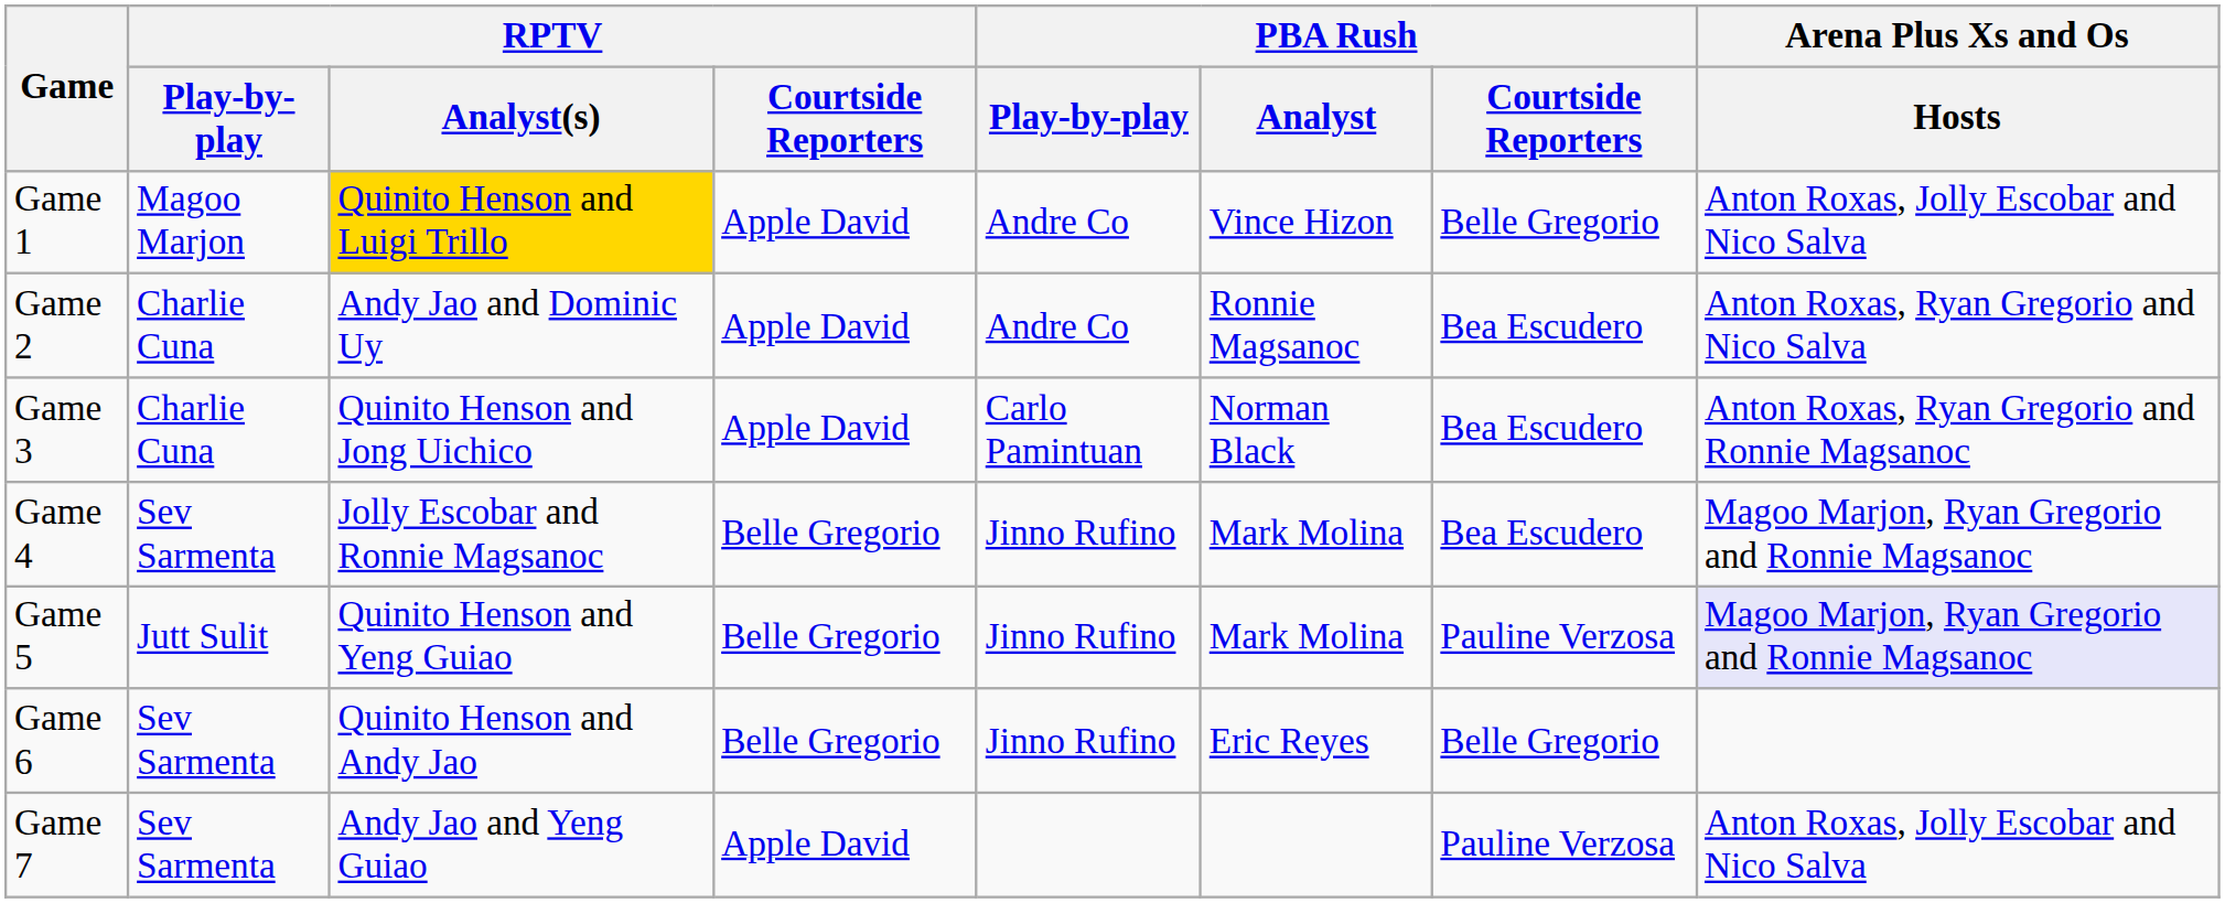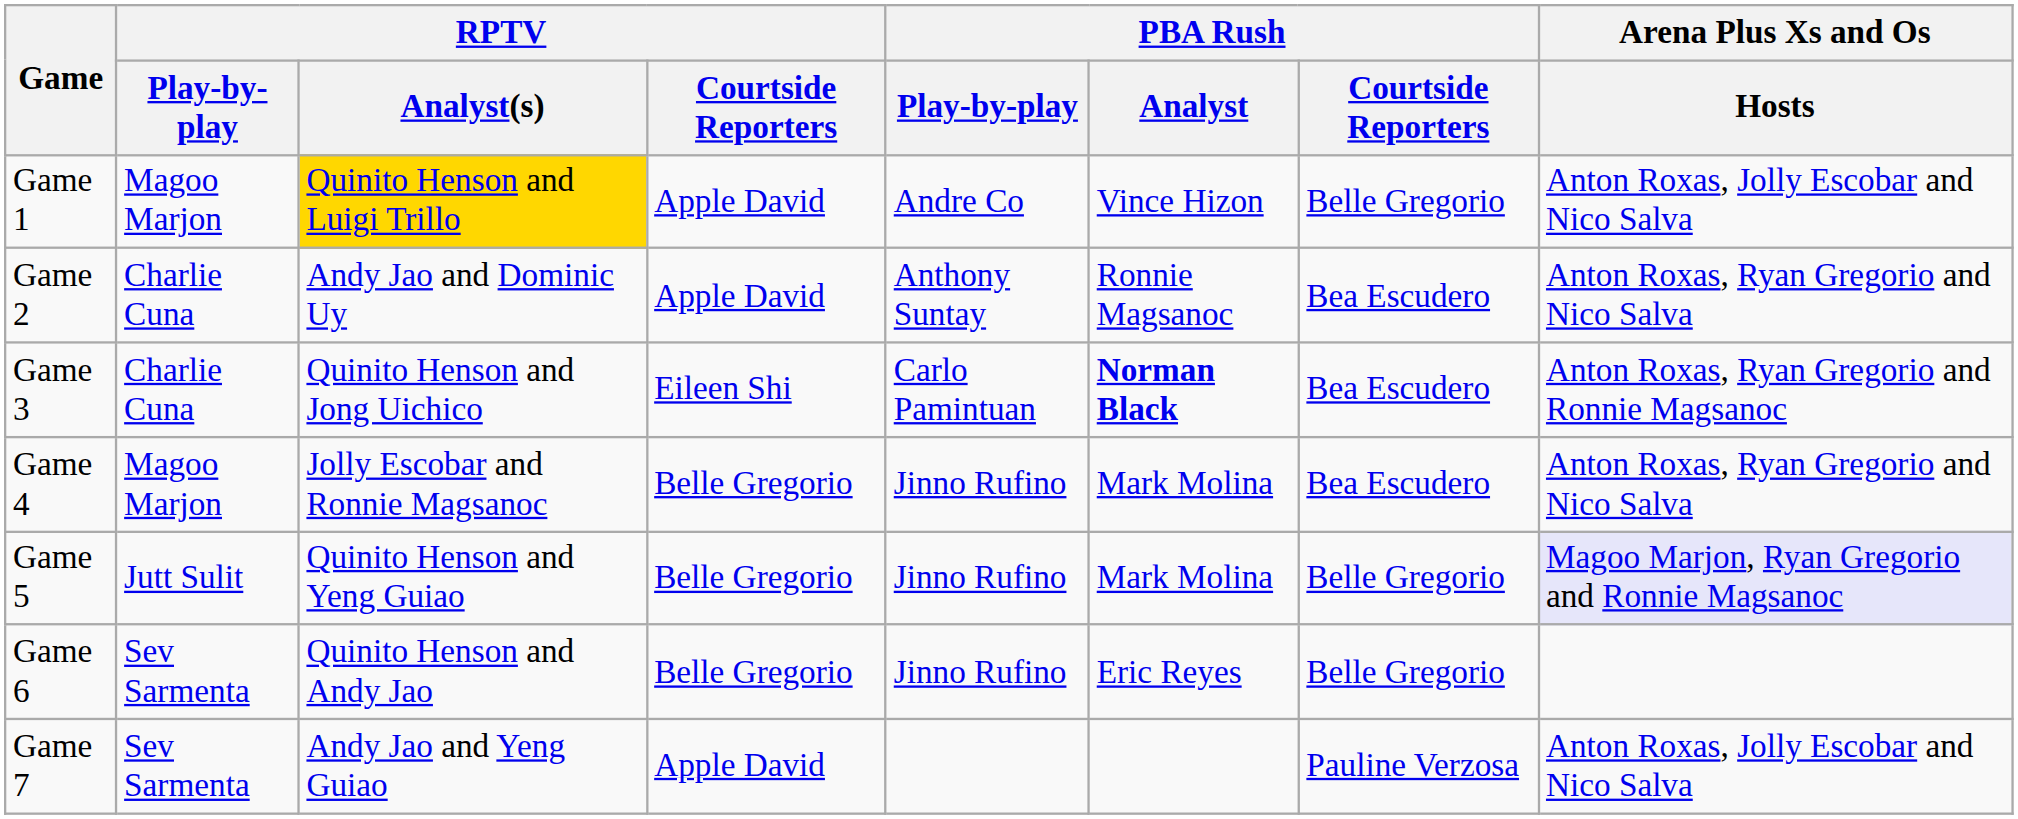Game 2 | PBA Rush / Play-by-play: Andre Co -> Anthony Suntay
Game 3 | RPTV / Courtside Reporters: Apple David -> Eileen Shi
Game 3 | PBA Rush / Analyst: normal -> bold
Game 4 | RPTV / Play-by-play: Sev Sarmenta -> Magoo Marjon
Game 4 | Arena Plus Xs and Os / Hosts: Magoo Marjon, Ryan Gregorio and Ronnie Magsanoc -> Anton Roxas, Ryan Gregorio and Nico Salva
Game 5 | PBA Rush / Courtside Reporters: Pauline Verzosa -> Belle Gregorio
